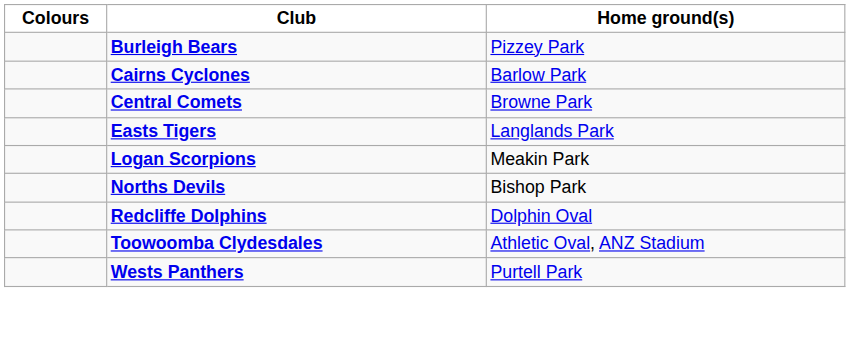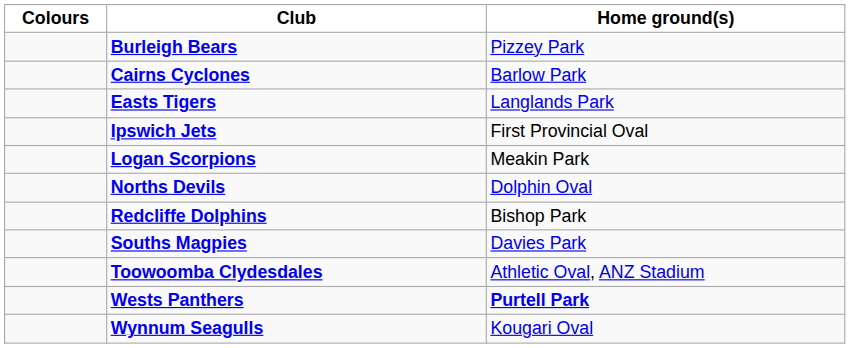- row: Central Comets | Browne Park
+ row: Ipswich Jets | First Provincial Oval
Norths Devils | Home ground(s): Bishop Park -> Dolphin Oval
Redcliffe Dolphins | Home ground(s): Dolphin Oval -> Bishop Park
+ row: Souths Magpies | Davies Park
Wests Panthers | Home ground(s): normal -> bold
+ row: Wynnum Seagulls | Kougari Oval
